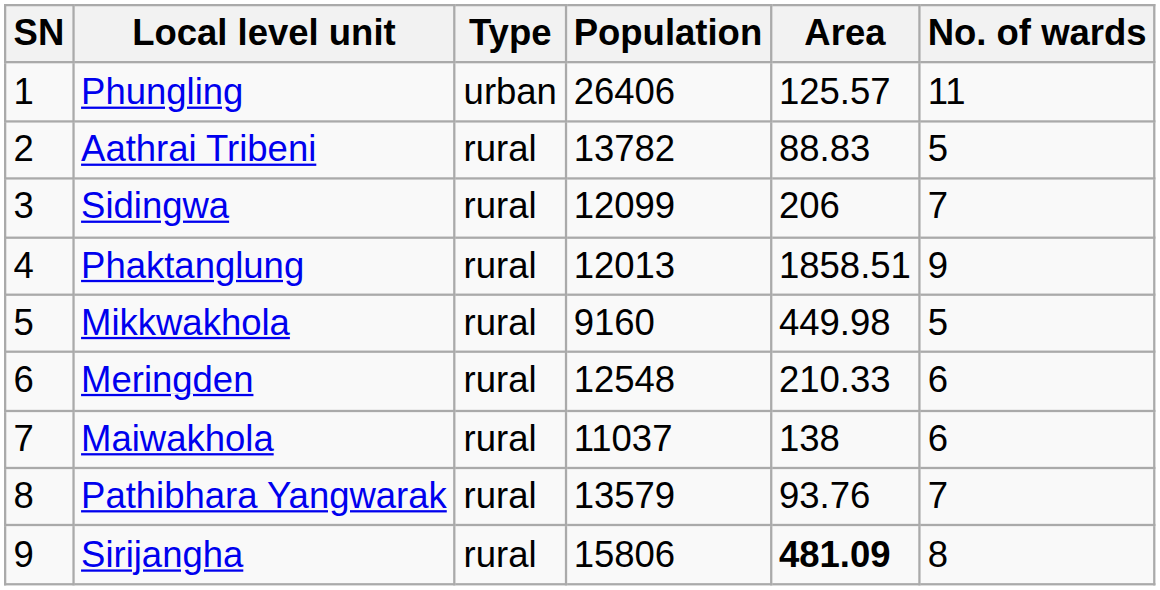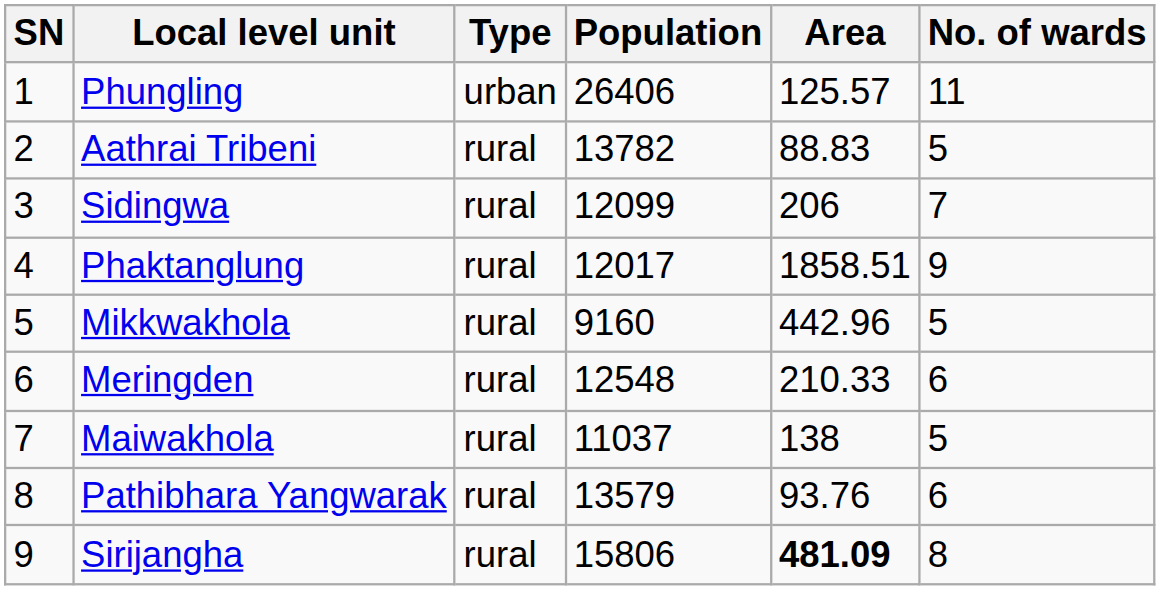Phaktanglung | Population: 12013 -> 12017
Mikkwakhola | Area: 449.98 -> 442.96
Maiwakhola | No. of wards: 6 -> 5
Pathibhara Yangwarak | No. of wards: 7 -> 6
